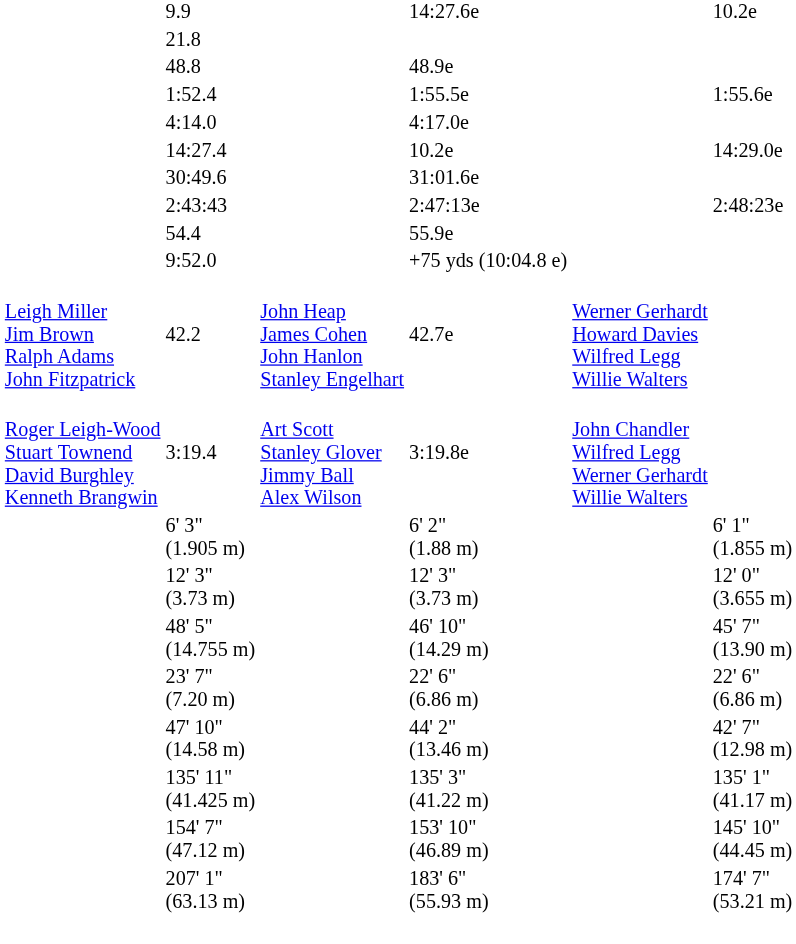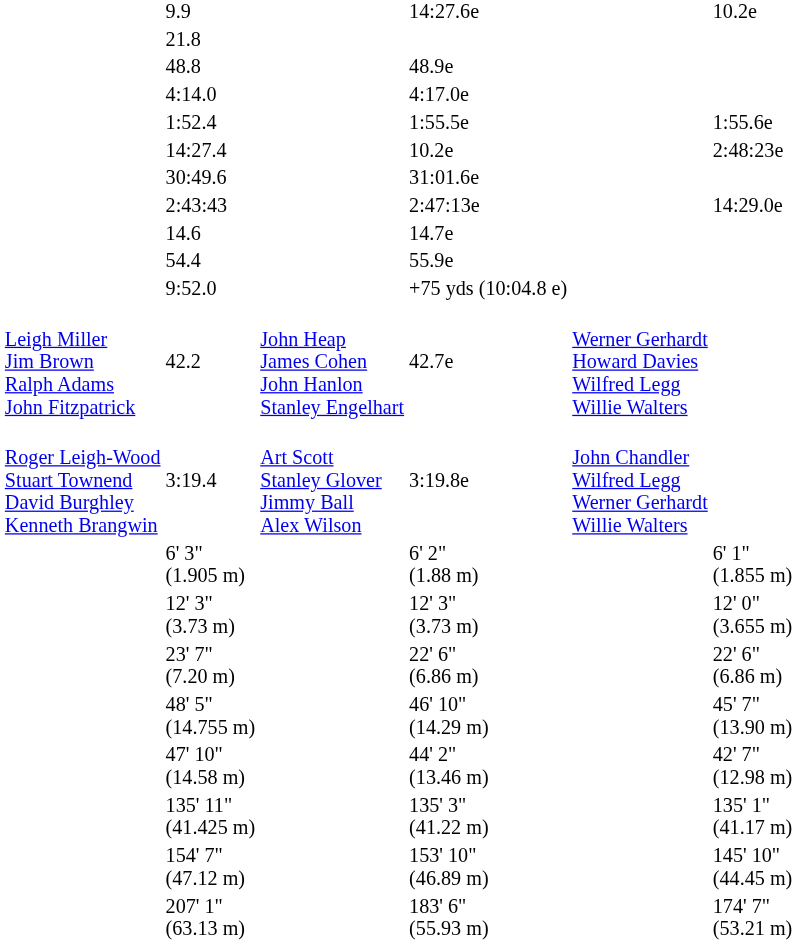rows swapped: 1:52.4 <-> 4:14.0
14:27.4 | column 7: 14:29.0e -> 2:48:23e
2:43:43 | column 7: 2:48:23e -> 14:29.0e
+ row: 14.6 | 14.7e
rows swapped: 23' 7" (7.20 m) <-> 48' 5" (14.755 m)
